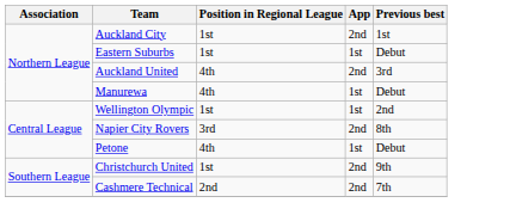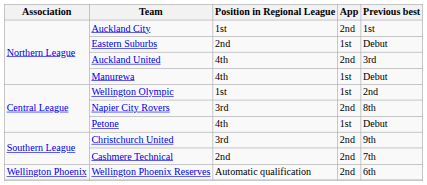Eastern Suburbs | Position in Regional League: 1st -> 2nd
Christchurch United | Position in Regional League: 1st -> 3rd
+ row: Wellington Phoenix | Wellington Phoenix Reserves | Automatic qualification | 2nd | 6th
